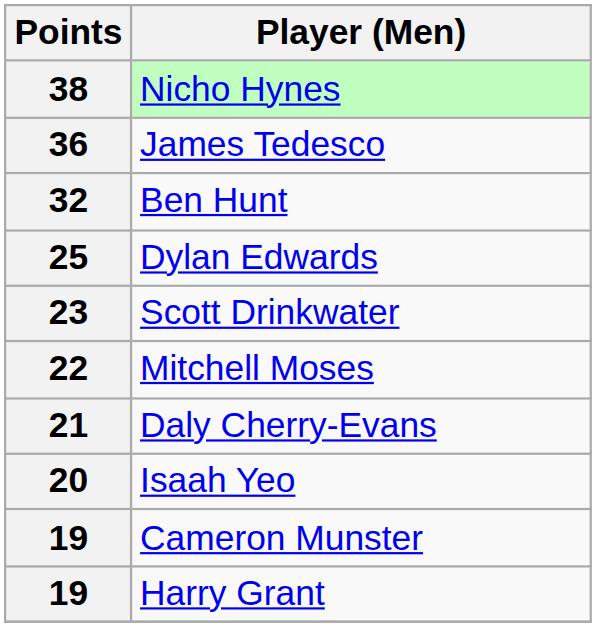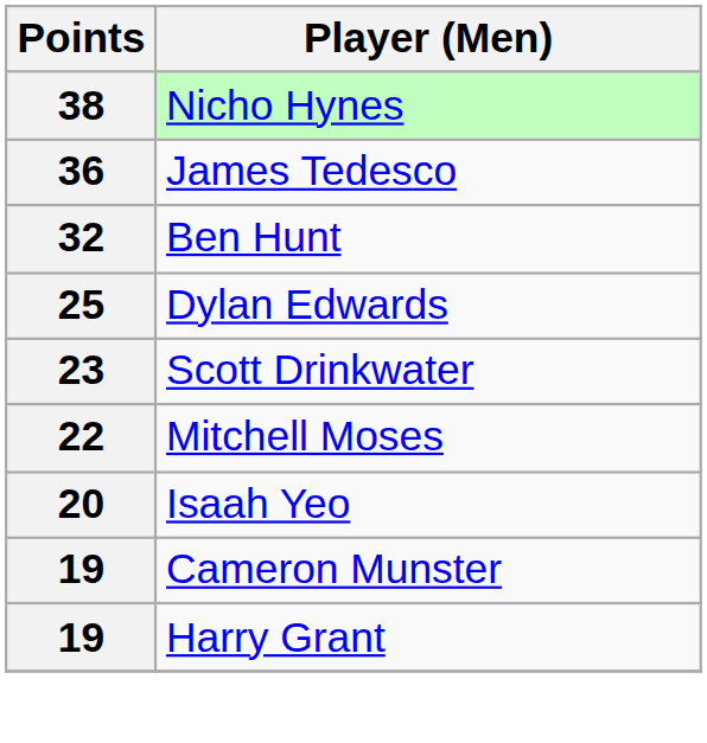- row: 21 | Daly Cherry-Evans
